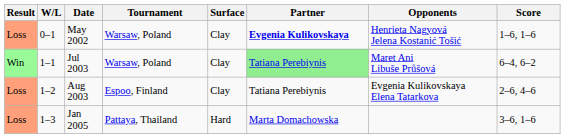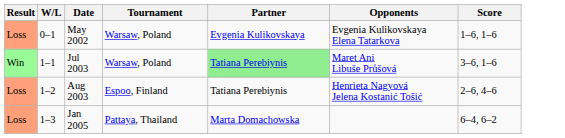- column: Surface | Clay | Clay | Clay | Hard
May 2002 | Partner: bold -> normal
May 2002 | Opponents: Henrieta Nagyová Jelena Kostanić Tošić -> Evgenia Kulikovskaya Elena Tatarkova
Jul 2003 | Score: 6–4, 6–2 -> 3–6, 1–6
Aug 2003 | Opponents: Evgenia Kulikovskaya Elena Tatarkova -> Henrieta Nagyová Jelena Kostanić Tošić
Jan 2005 | Score: 3–6, 1–6 -> 6–4, 6–2
